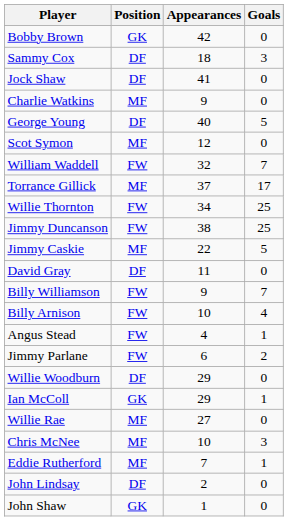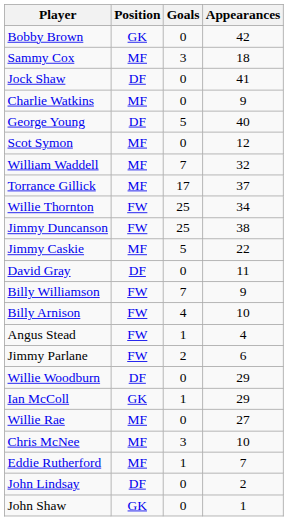columns swapped: Appearances <-> Goals
Sammy Cox | Position: DF -> MF
William Waddell | Position: FW -> MF
